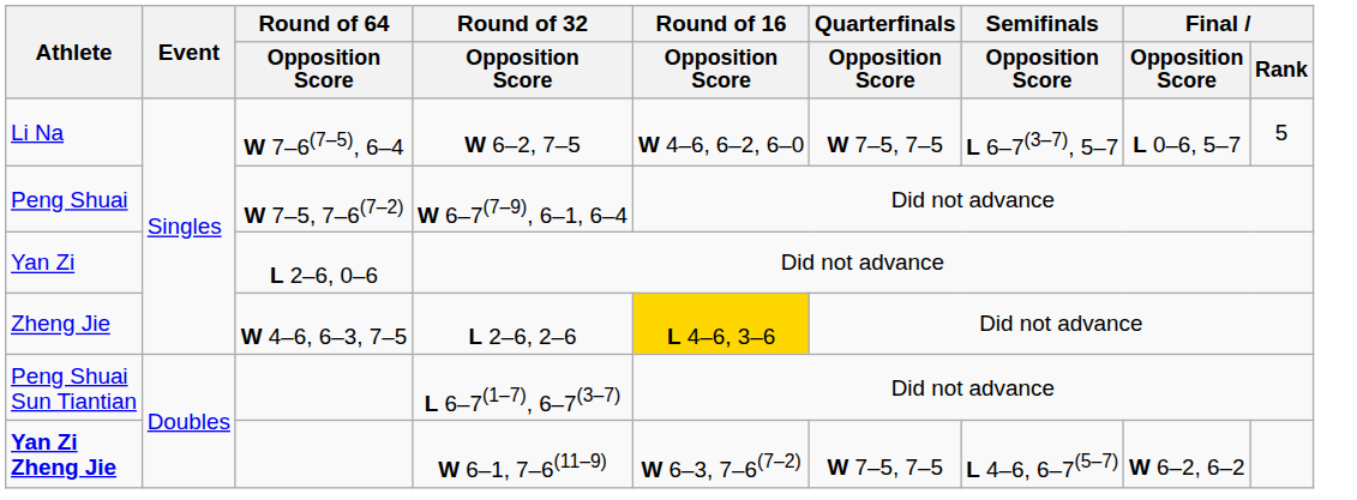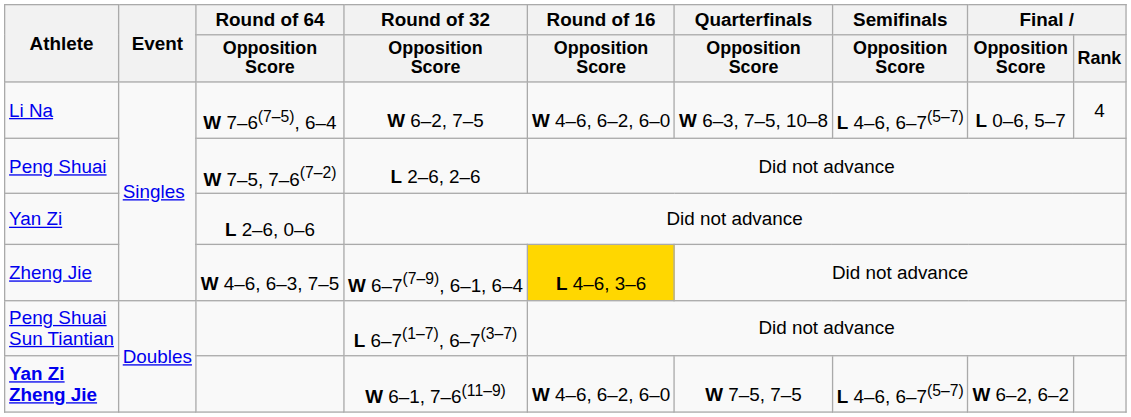Li Na | Quarterfinals / Opposition Score: W 7–5, 7–5 -> W 6–3, 7–5, 10–8
Li Na | Semifinals / Opposition Score: L 6–7(3–7), 5–7 -> L 4–6, 6–7(5–7)
Li Na | Final / Rank: 5 -> 4
Peng Shuai | Round of 32 / Opposition Score: W 6–7(7–9), 6–1, 6–4 -> L 2–6, 2–6
Zheng Jie | Round of 32 / Opposition Score: L 2–6, 2–6 -> W 6–7(7–9), 6–1, 6–4
Yan Zi Zheng Jie | Round of 16 / Opposition Score: W 6–3, 7–6(7–2) -> W 4–6, 6–2, 6–0
